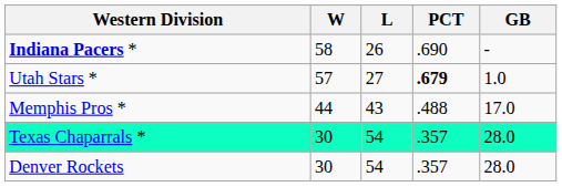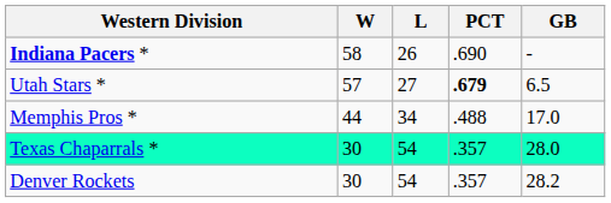Utah Stars * | GB: 1.0 -> 6.5
Memphis Pros * | L: 43 -> 34
Denver Rockets | GB: 28.0 -> 28.2
